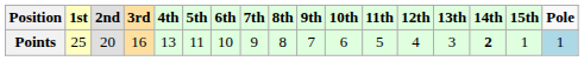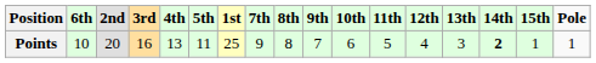columns swapped: 1st <-> 6th
Points | Pole: lightblue background -> no background
